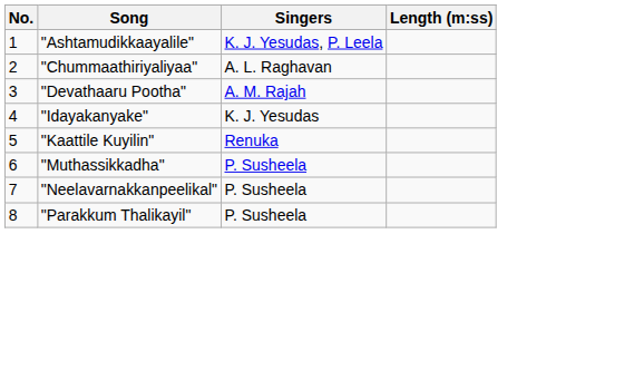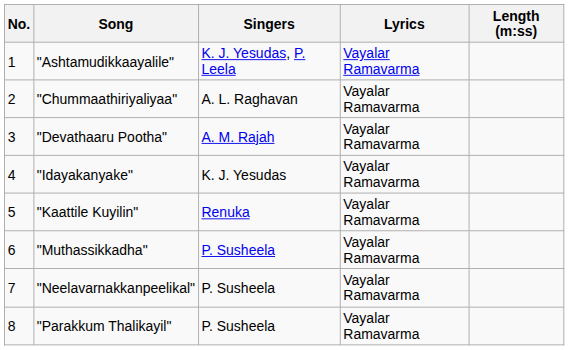+ column: Lyrics | Vayalar Ramavarma | Vayalar Ramavarma | Vayalar Ramavarma | Vayalar Ramavarma | Vayalar Ramavarma | Vayalar Ramavarma | Vayalar Ramavarma | Vayalar Ramavarma
